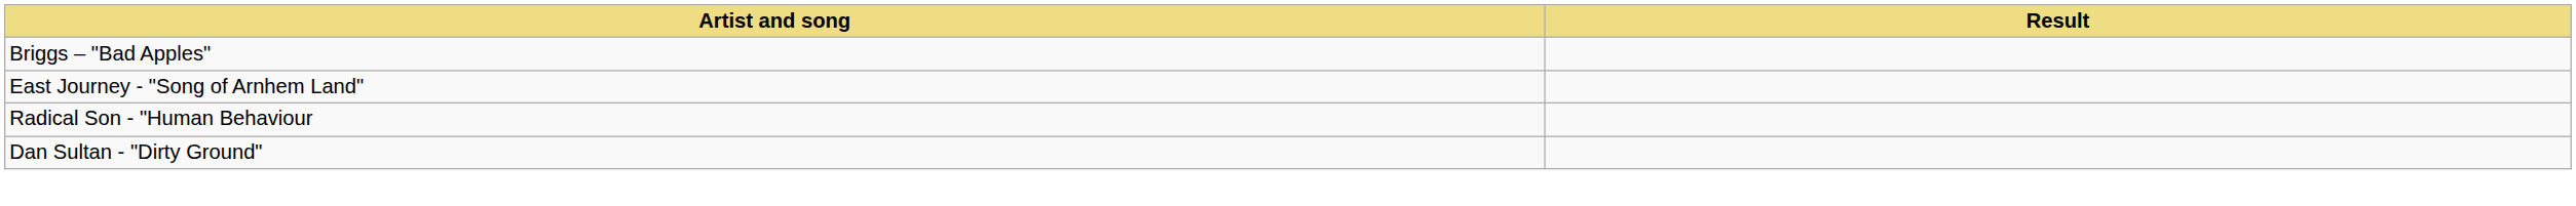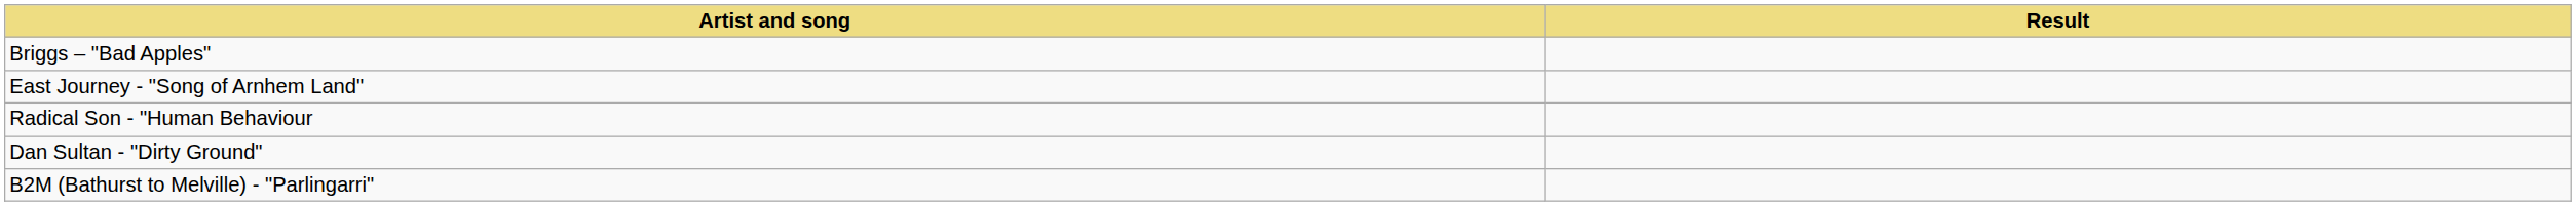+ row: B2M (Bathurst to Melville) - "Parlingarri"
